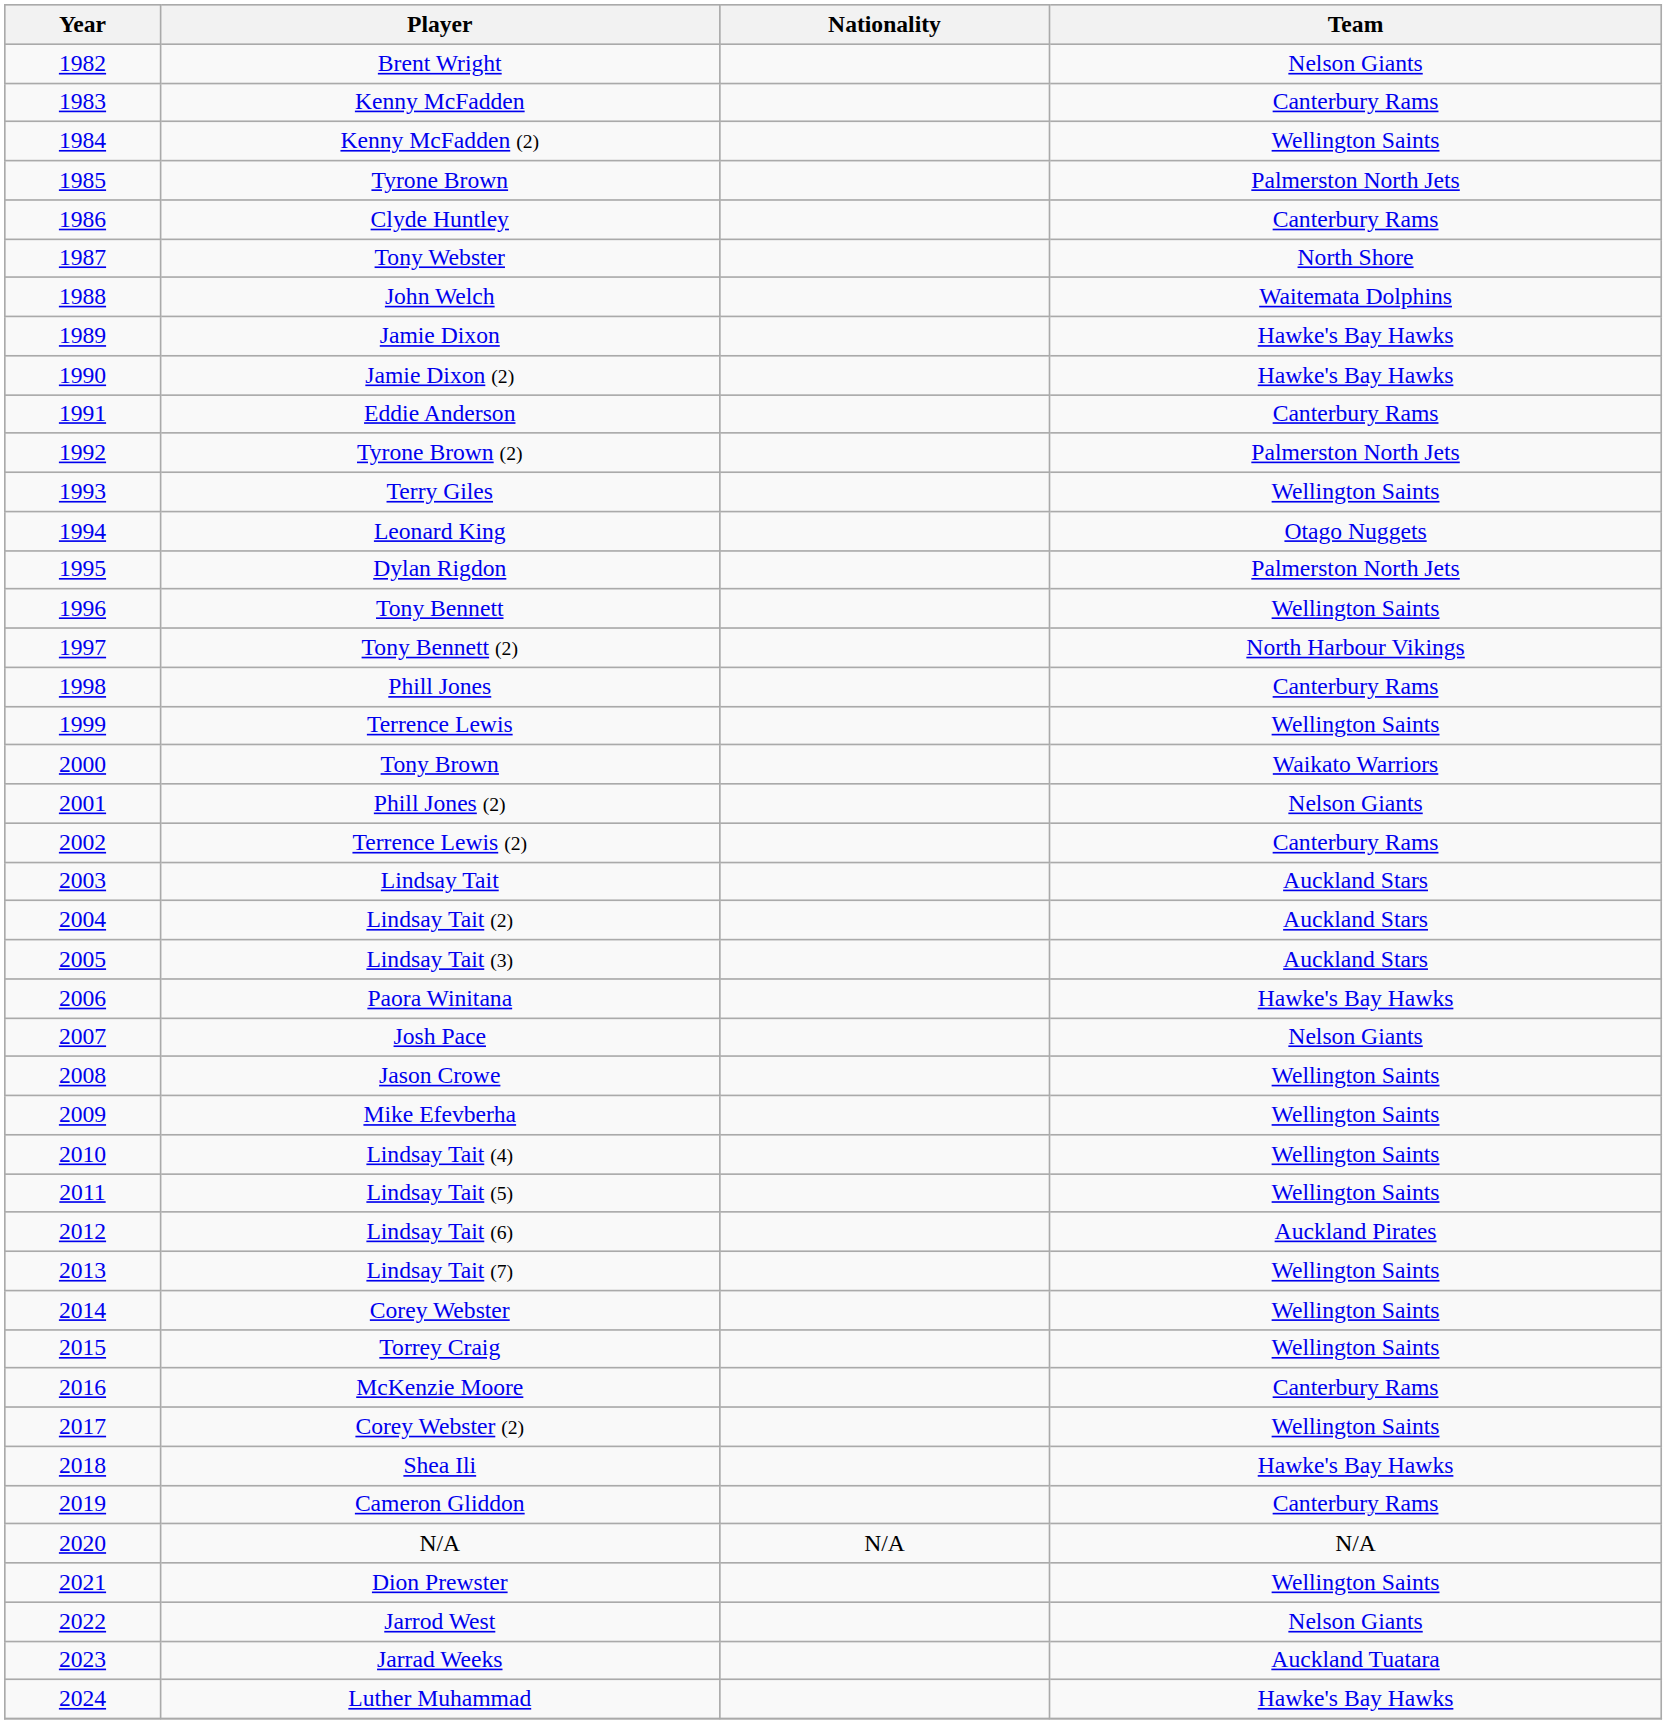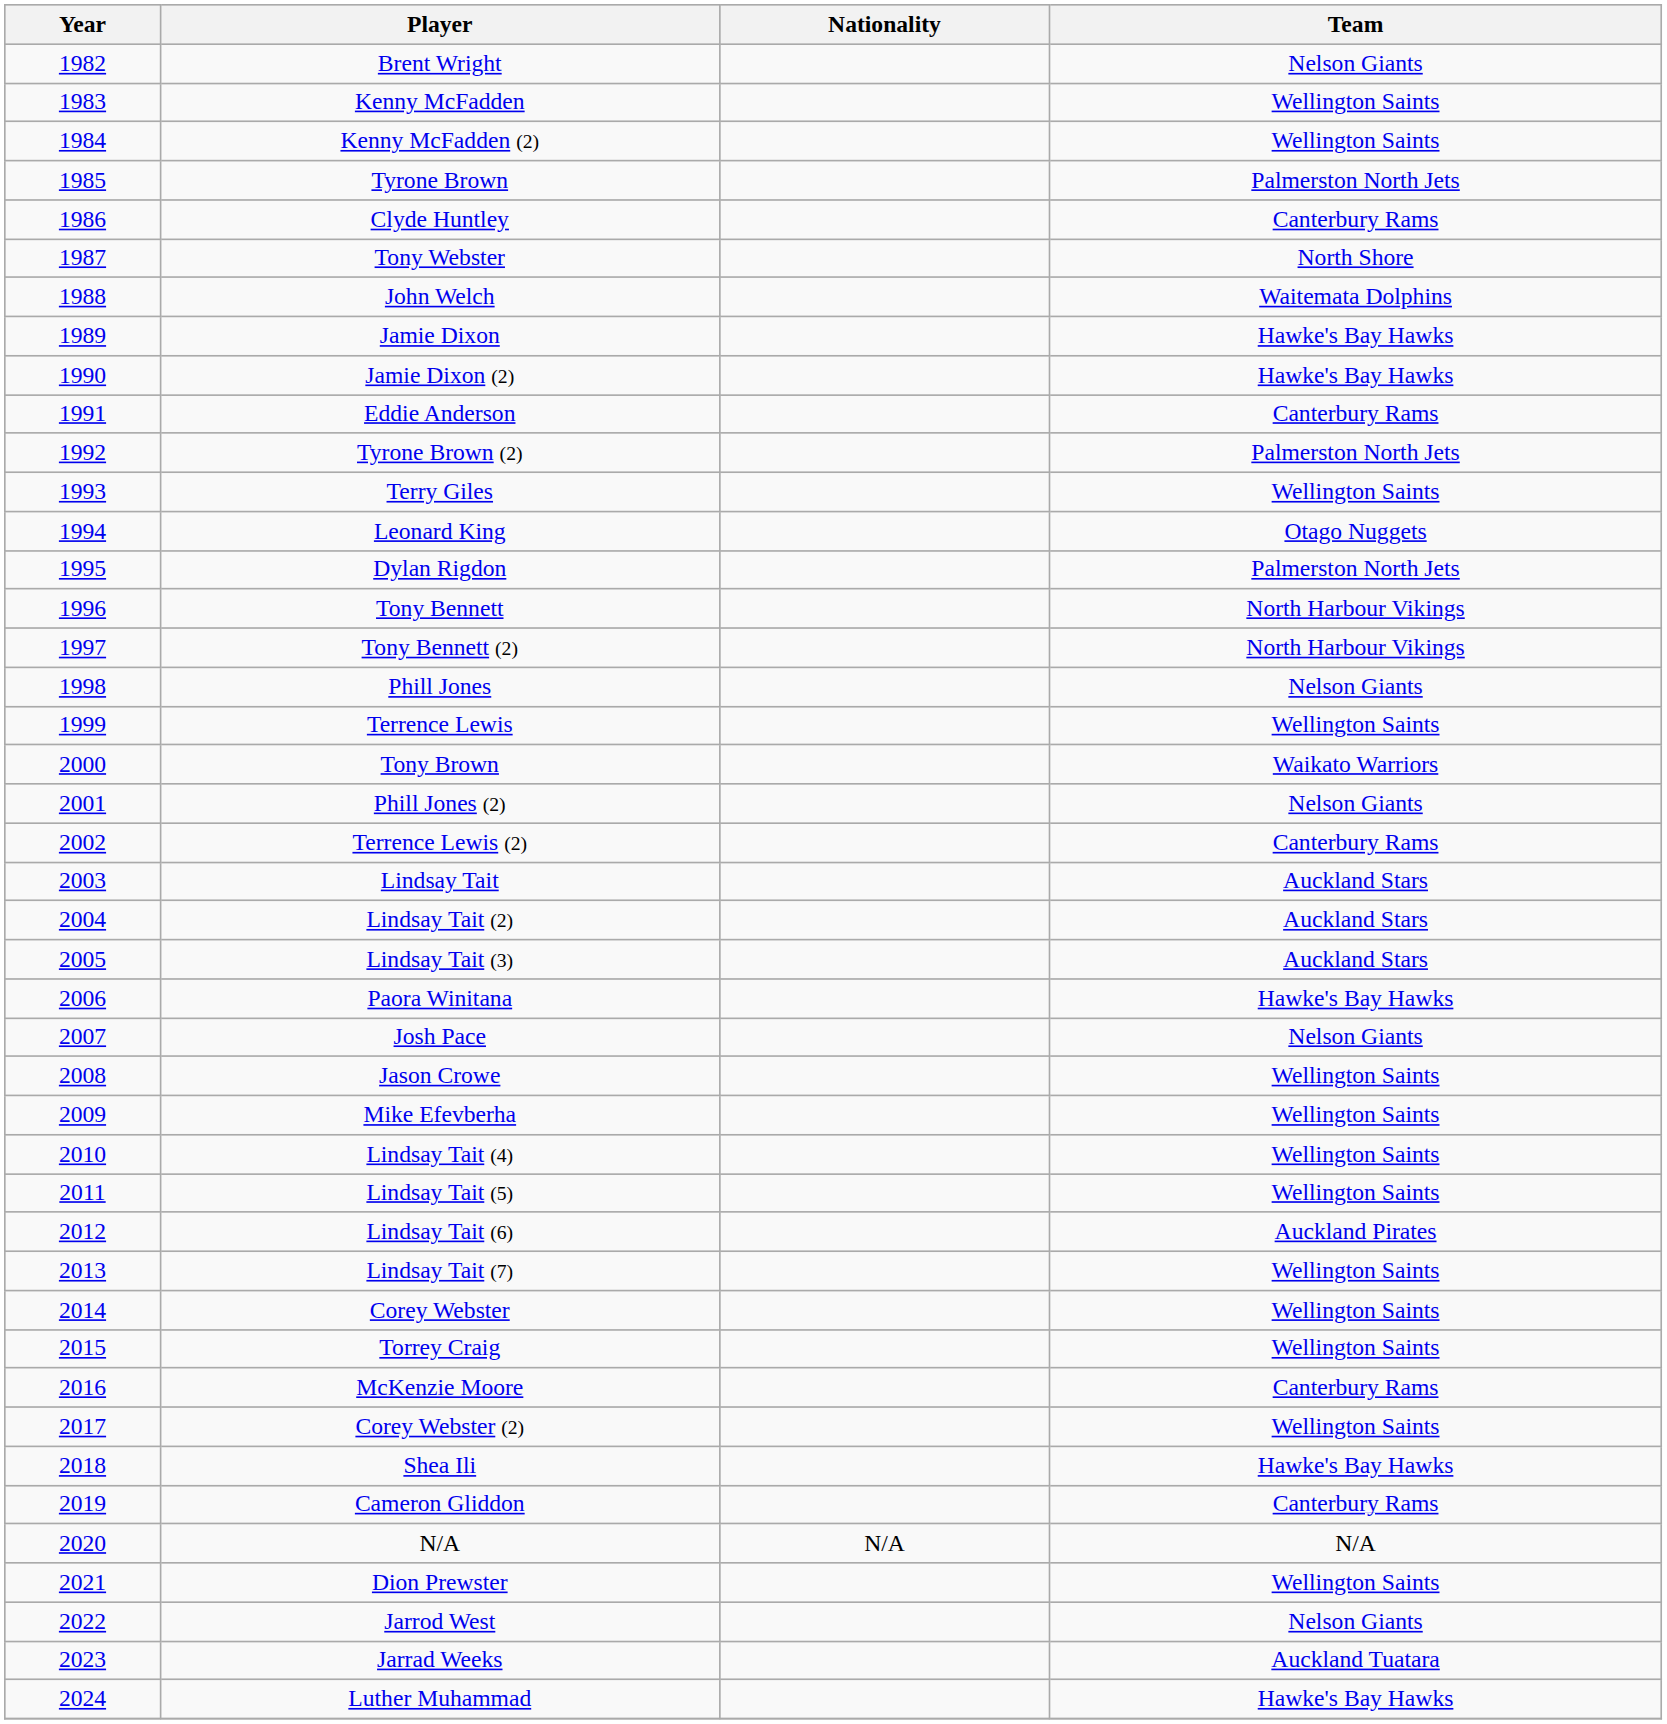Kenny McFadden | Team: Canterbury Rams -> Wellington Saints
Tony Bennett | Team: Wellington Saints -> North Harbour Vikings
Phill Jones | Team: Canterbury Rams -> Nelson Giants
